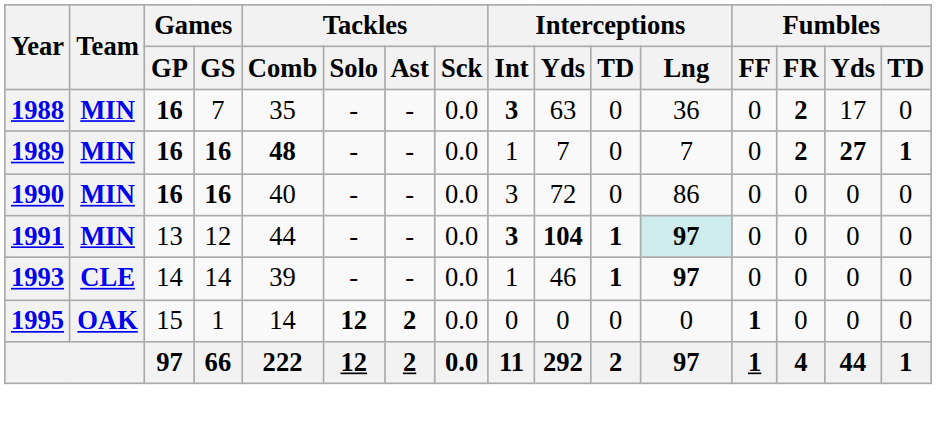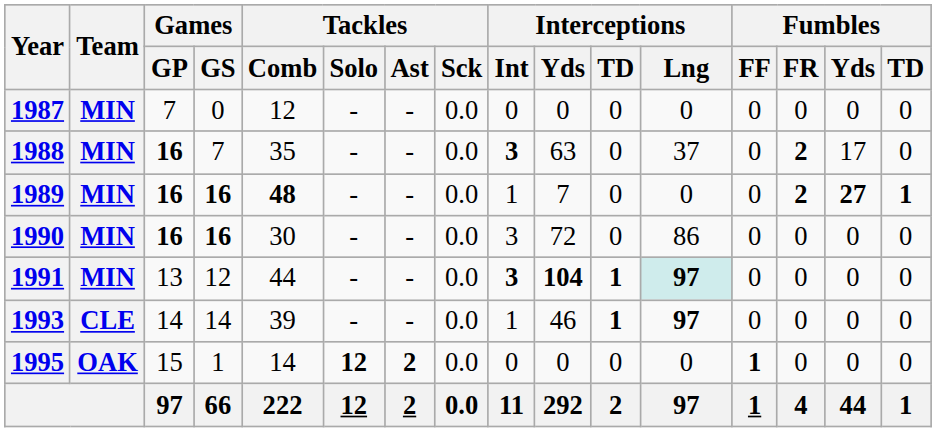+ row: 1987 | MIN | 7 | 0 | 12 | - | - | 0.0 | 0 | 0 | 0 | 0 | 0 | 0 | 0 | 0
1988 | Interceptions / Lng: 36 -> 37
1989 | Interceptions / Lng: 7 -> 0
1990 | Tackles / Comb: 40 -> 30
